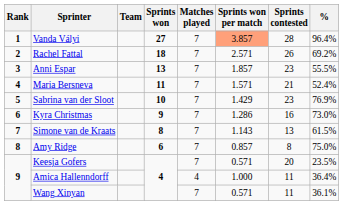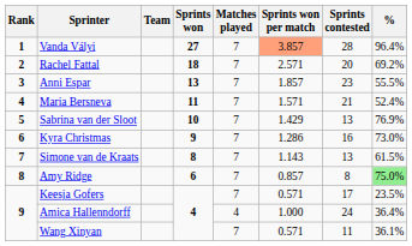Rachel Fattal | Sprints contested: 26 -> 20
Sabrina van der Sloot | Sprints contested: 23 -> 13
Amy Ridge | %: no background -> lightgreen background
Keesja Gofers | Sprints contested: 20 -> 17
Amica Hallenndorff | Sprints contested: 11 -> 24
